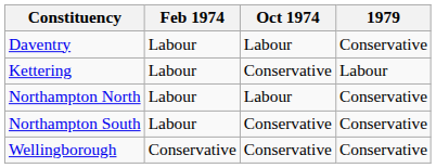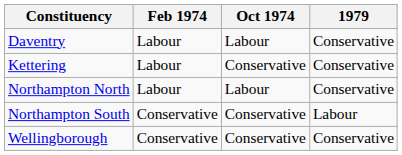Kettering | 1979: Labour -> Conservative
Northampton South | Feb 1974: Labour -> Conservative
Northampton South | 1979: Conservative -> Labour
